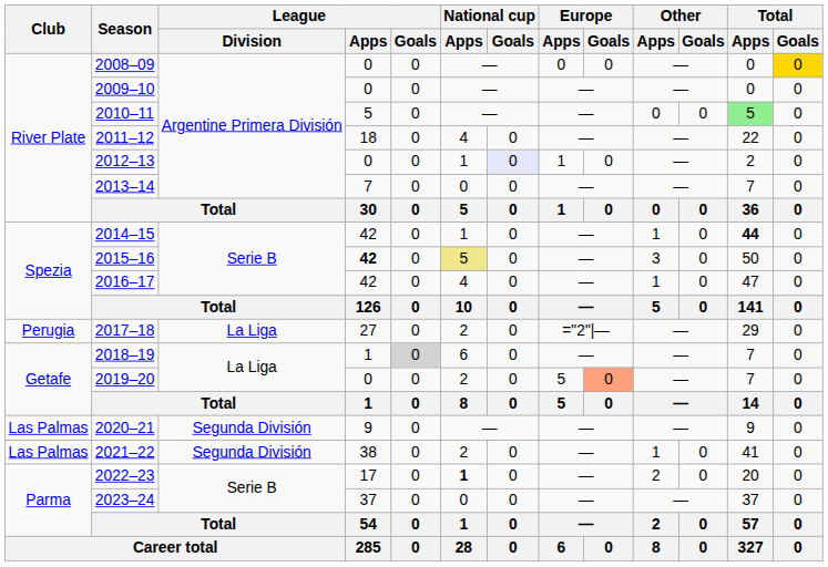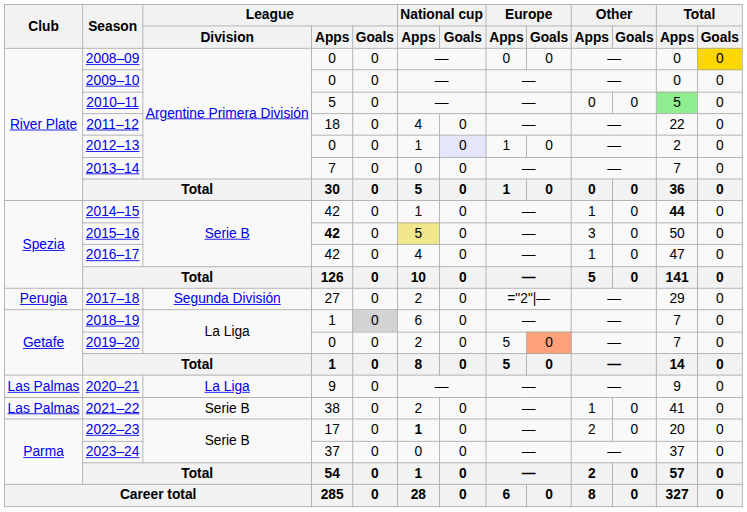2017–18 | League / Division: La Liga -> Segunda División
2020–21 | League / Division: Segunda División -> La Liga
2021–22 | League / Division: Segunda División -> Serie B
